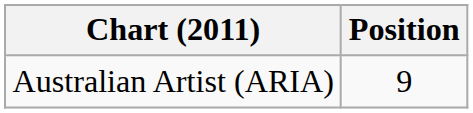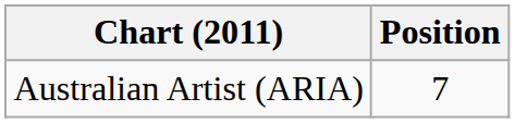Australian Artist (ARIA) | Position: 9 -> 7
